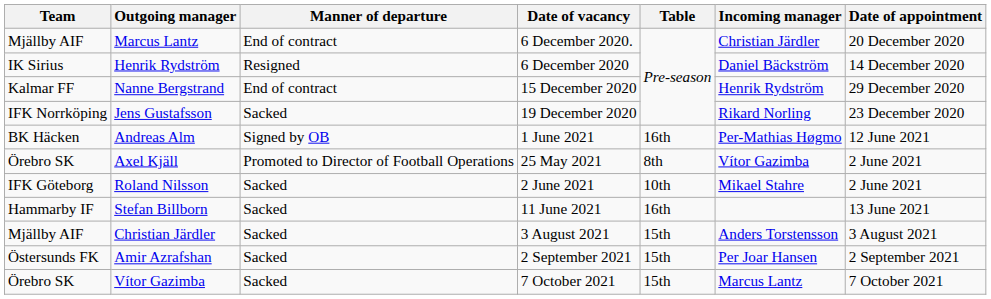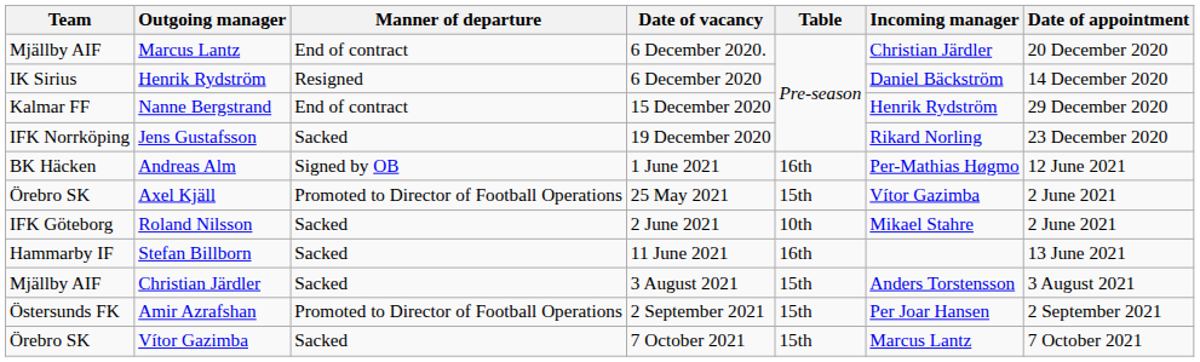Axel Kjäll | Table: 8th -> 15th
Amir Azrafshan | Manner of departure: Sacked -> Promoted to Director of Football Operations
